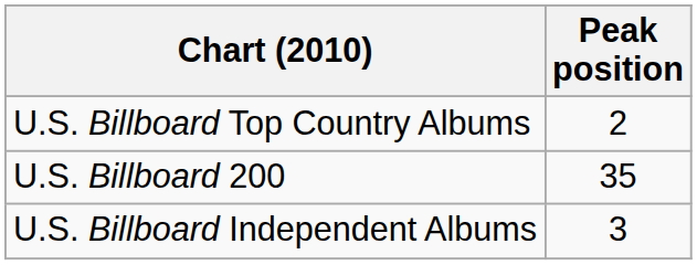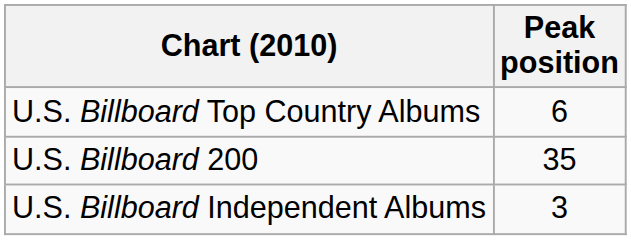U.S. Billboard Top Country Albums | Peak position: 2 -> 6
